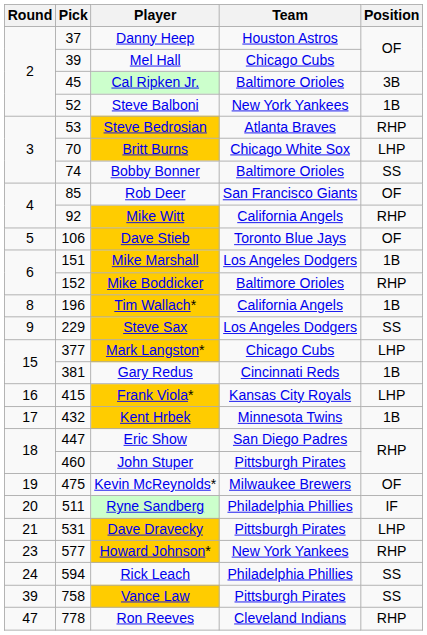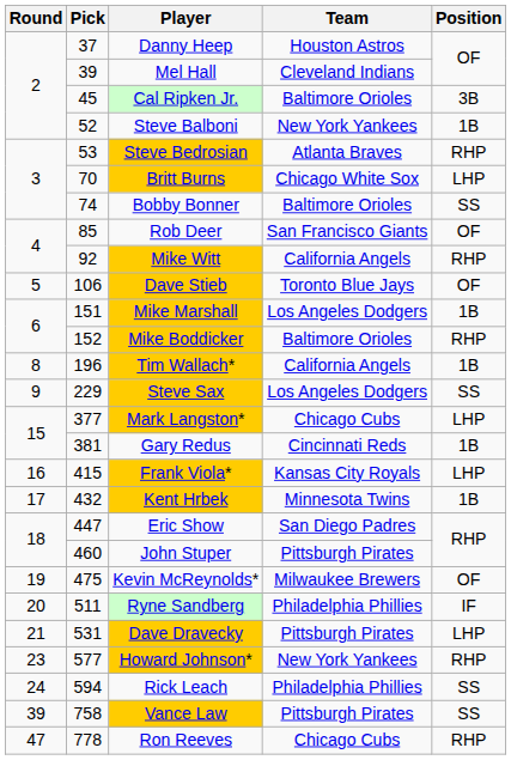Mel Hall | Team: Chicago Cubs -> Cleveland Indians
Ron Reeves | Team: Cleveland Indians -> Chicago Cubs
